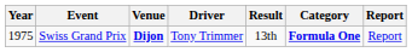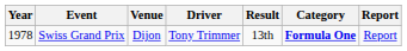Swiss Grand Prix | Year: 1975 -> 1978
Swiss Grand Prix | Venue: bold -> normal
